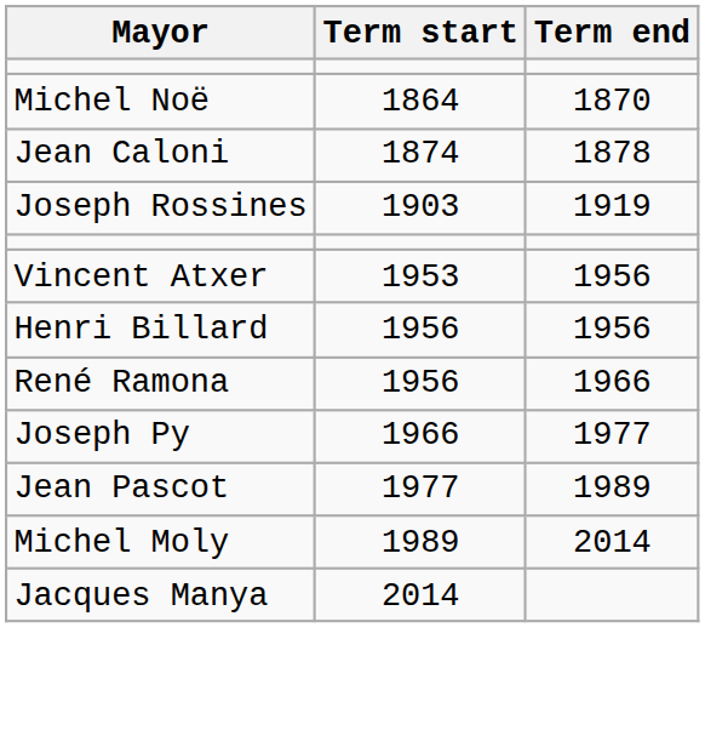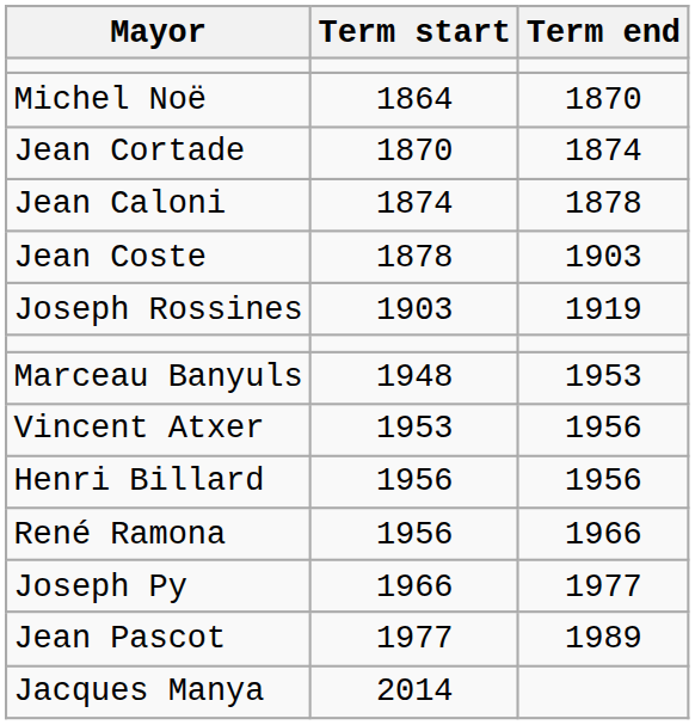+ row: Jean Cortade | 1870 | 1874
+ row: Jean Coste | 1878 | 1903
+ row: Marceau Banyuls | 1948 | 1953
- row: Michel Moly | 1989 | 2014
